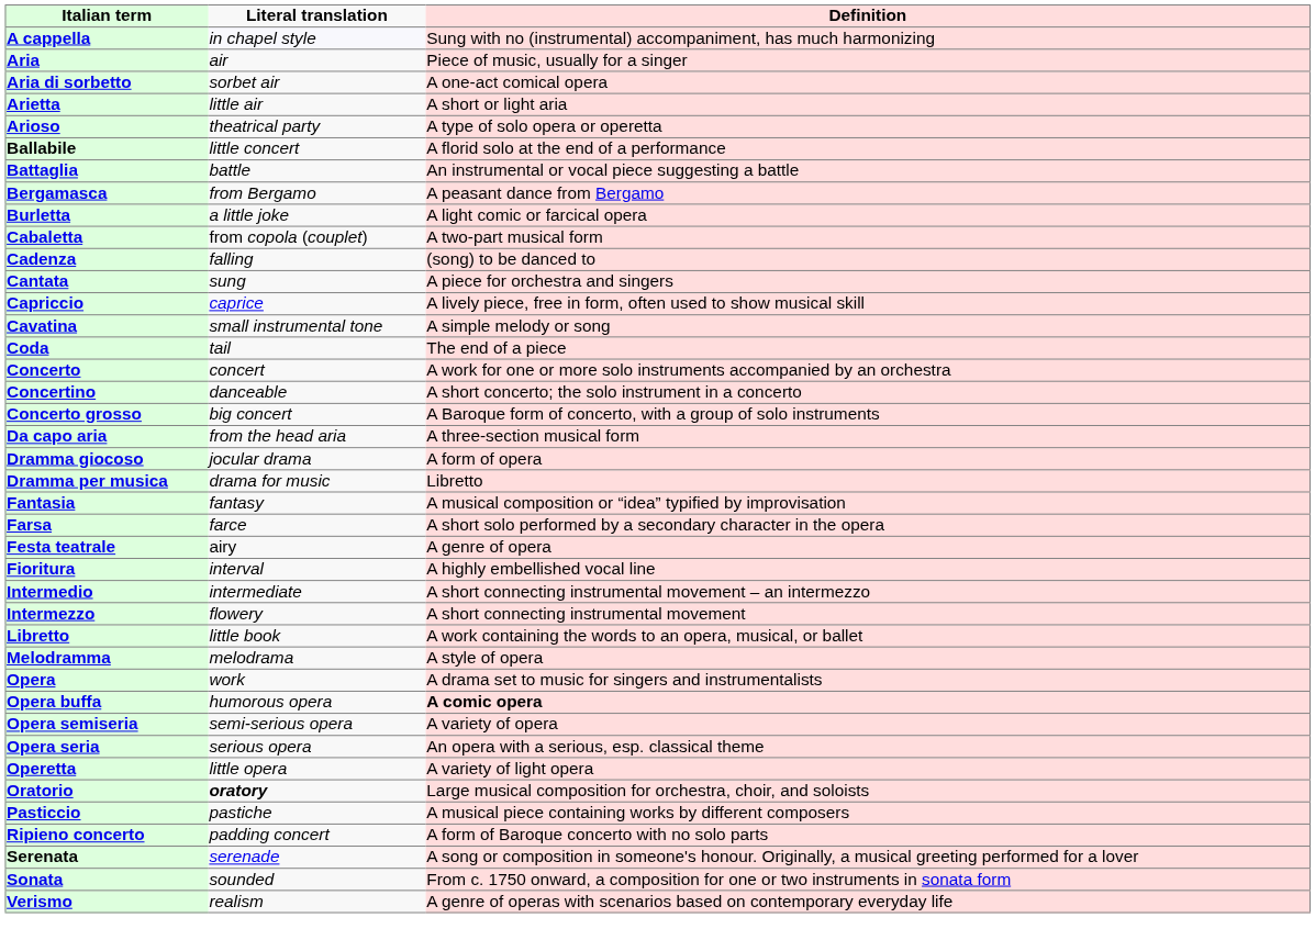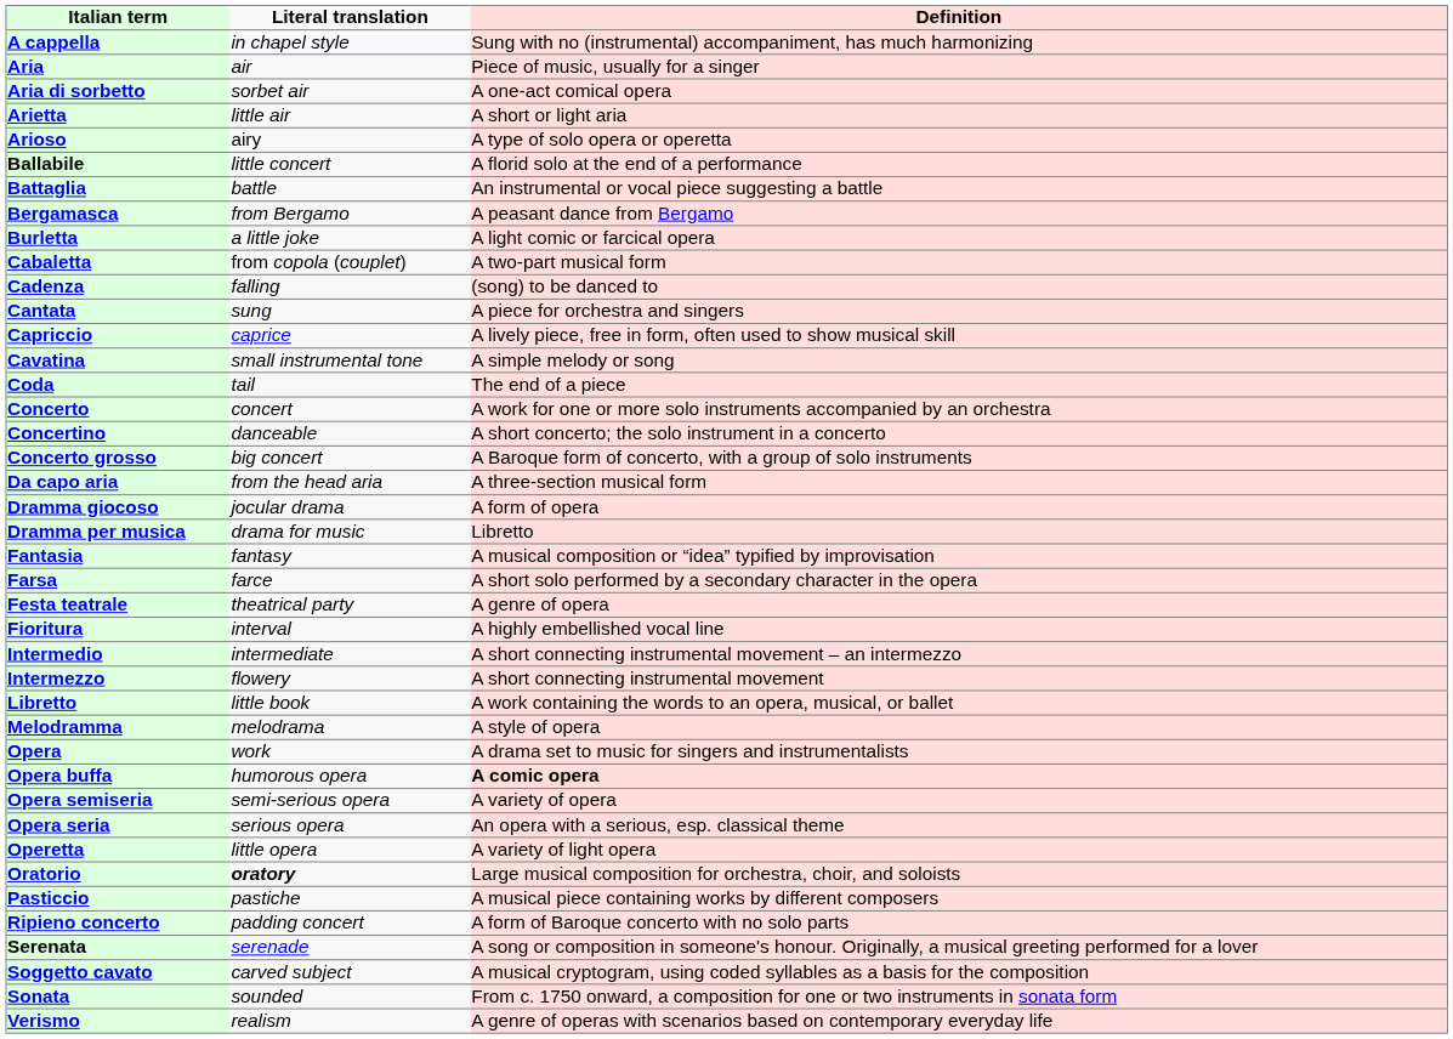Arioso | Literal translation: theatrical party -> airy
Festa teatrale | Literal translation: airy -> theatrical party
+ row: Soggetto cavato | carved subject | A musical cryptogram, using coded syllables as a basis for the composition
